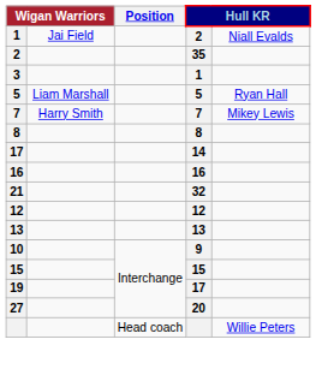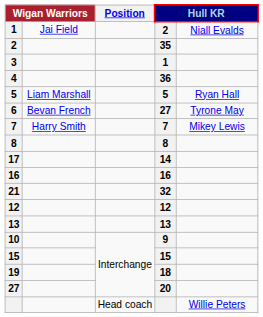+ row: 4 | 36
+ row: 6 | Bevan French | 27 | Tyrone May
19 | column 4: 17 -> 18
